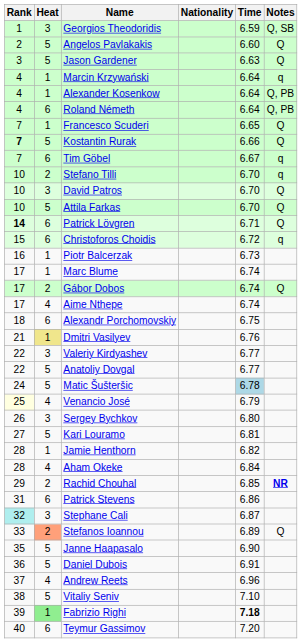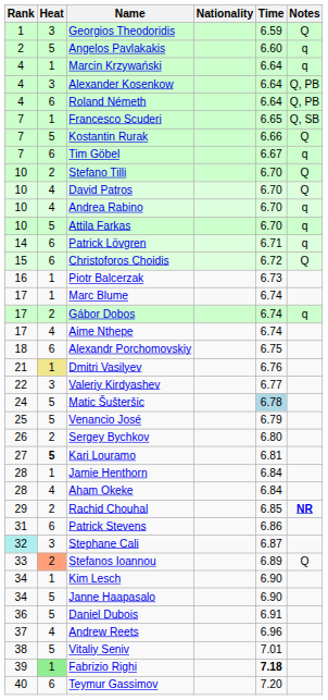Georgios Theodoridis | Notes: Q, SB -> Q
Angelos Pavlakakis | Notes: Q -> q
- row: 3 | 5 | Jason Gardener | 6.63 | Q
Alexander Kosenkow | Heat: 1 -> 3
Francesco Scuderi | Notes: Q -> Q, SB
Kostantin Rurak | Rank: bold -> normal
Stefano Tilli | Notes: q -> Q
David Patros | Heat: 3 -> 4
+ row: 10 | 4 | Andrea Rabino | 6.70 | q
Attila Farkas | Notes: Q -> q
Patrick Lövgren | Rank: bold -> normal
Patrick Lövgren | Notes: Q -> q
Christoforos Choidis | Notes: q -> Q
Gábor Dobos | Notes: Q -> q
- row: 22 | 5 | Anatoliy Dovgal | 6.77
Venancio José | Rank: lightyellow background -> no background
Venancio José | Heat: 4 -> 5
Sergey Bychkov | Heat: 3 -> 2
Kari Louramo | Heat: normal -> bold
Jamie Henthorn | Time: 6.82 -> 6.84
+ row: 34 | 1 | Kim Lesch | 6.90
Janne Haapasalo | Rank: 35 -> 34
Vitaliy Seniv | Time: 7.10 -> 7.01
